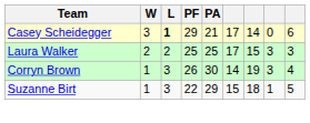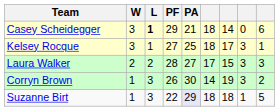Casey Scheidegger | column 6: 17 -> 18
+ row: Kelsey Rocque | 3 | 1 | 27 | 25 | 18 | 17 | 3 | 1
Laura Walker | PF: 25 -> 28
Laura Walker | PA: 25 -> 27
Corryn Brown | column 9: 4 -> 2
Suzanne Birt | PA: no background -> lavender background
Suzanne Birt | column 6: 15 -> 18
